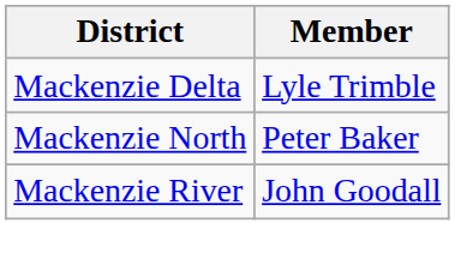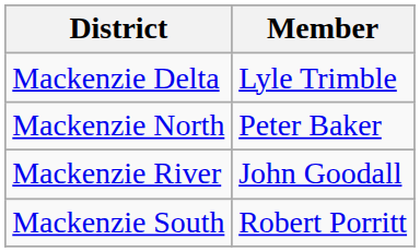+ row: Mackenzie South | Robert Porritt
